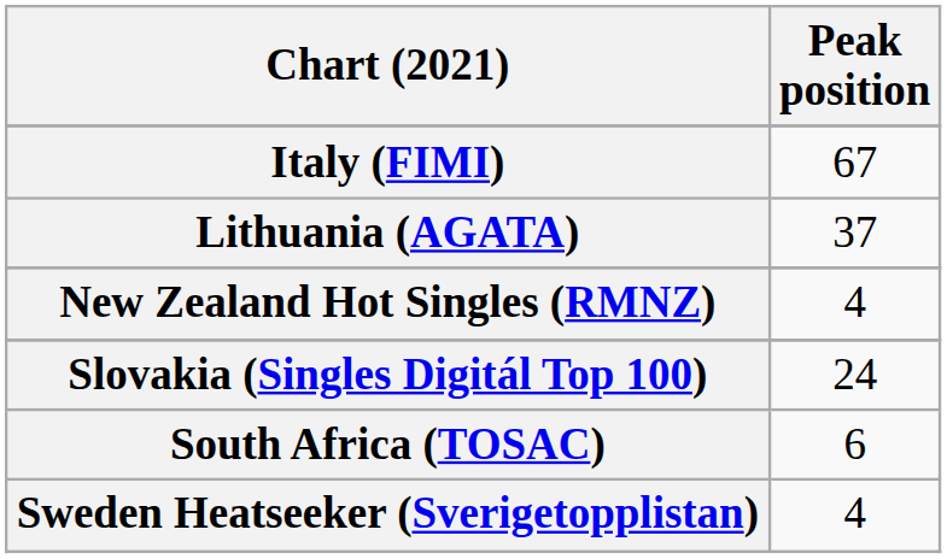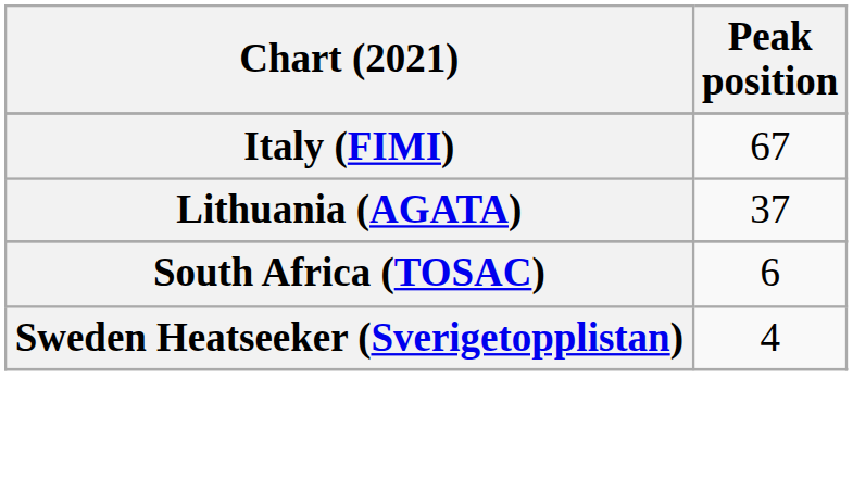- row: New Zealand Hot Singles (RMNZ) | 4
- row: Slovakia (Singles Digitál Top 100) | 24
